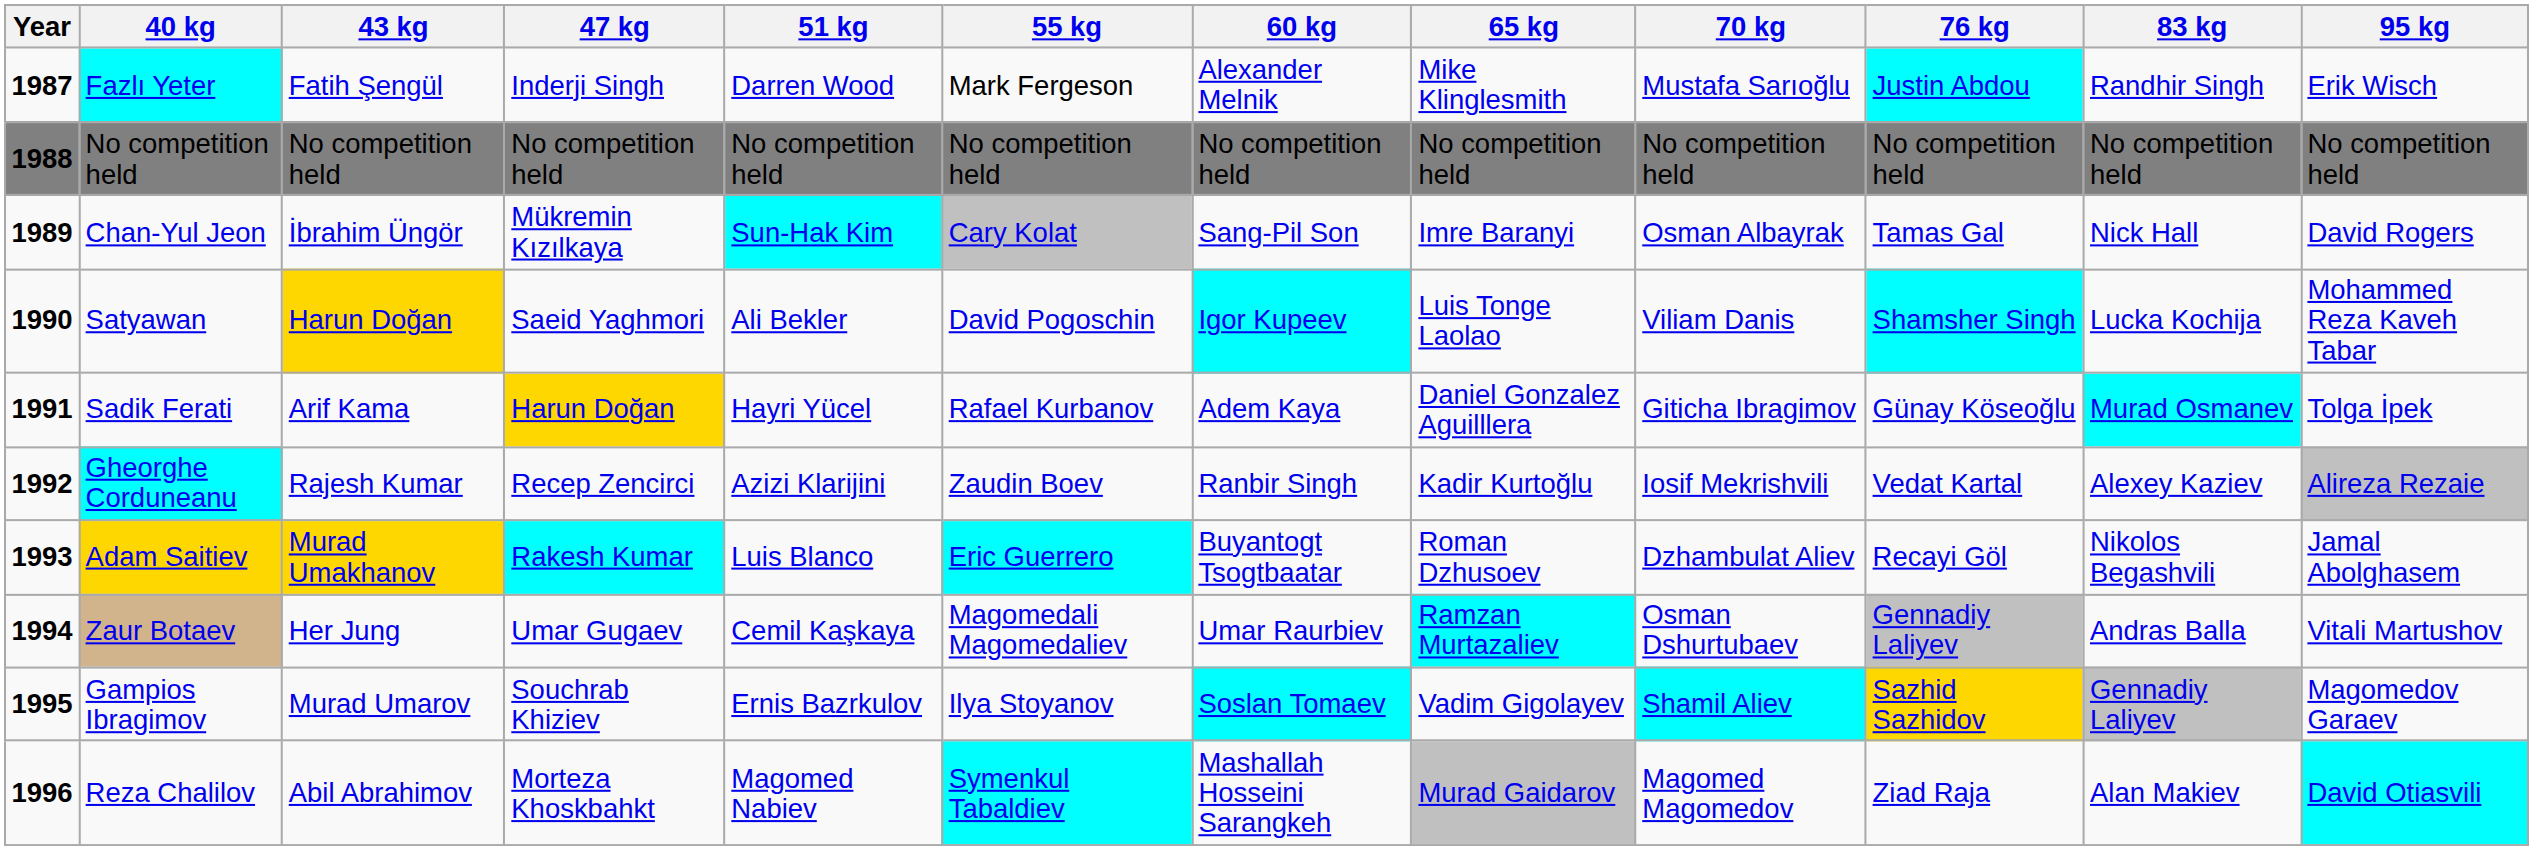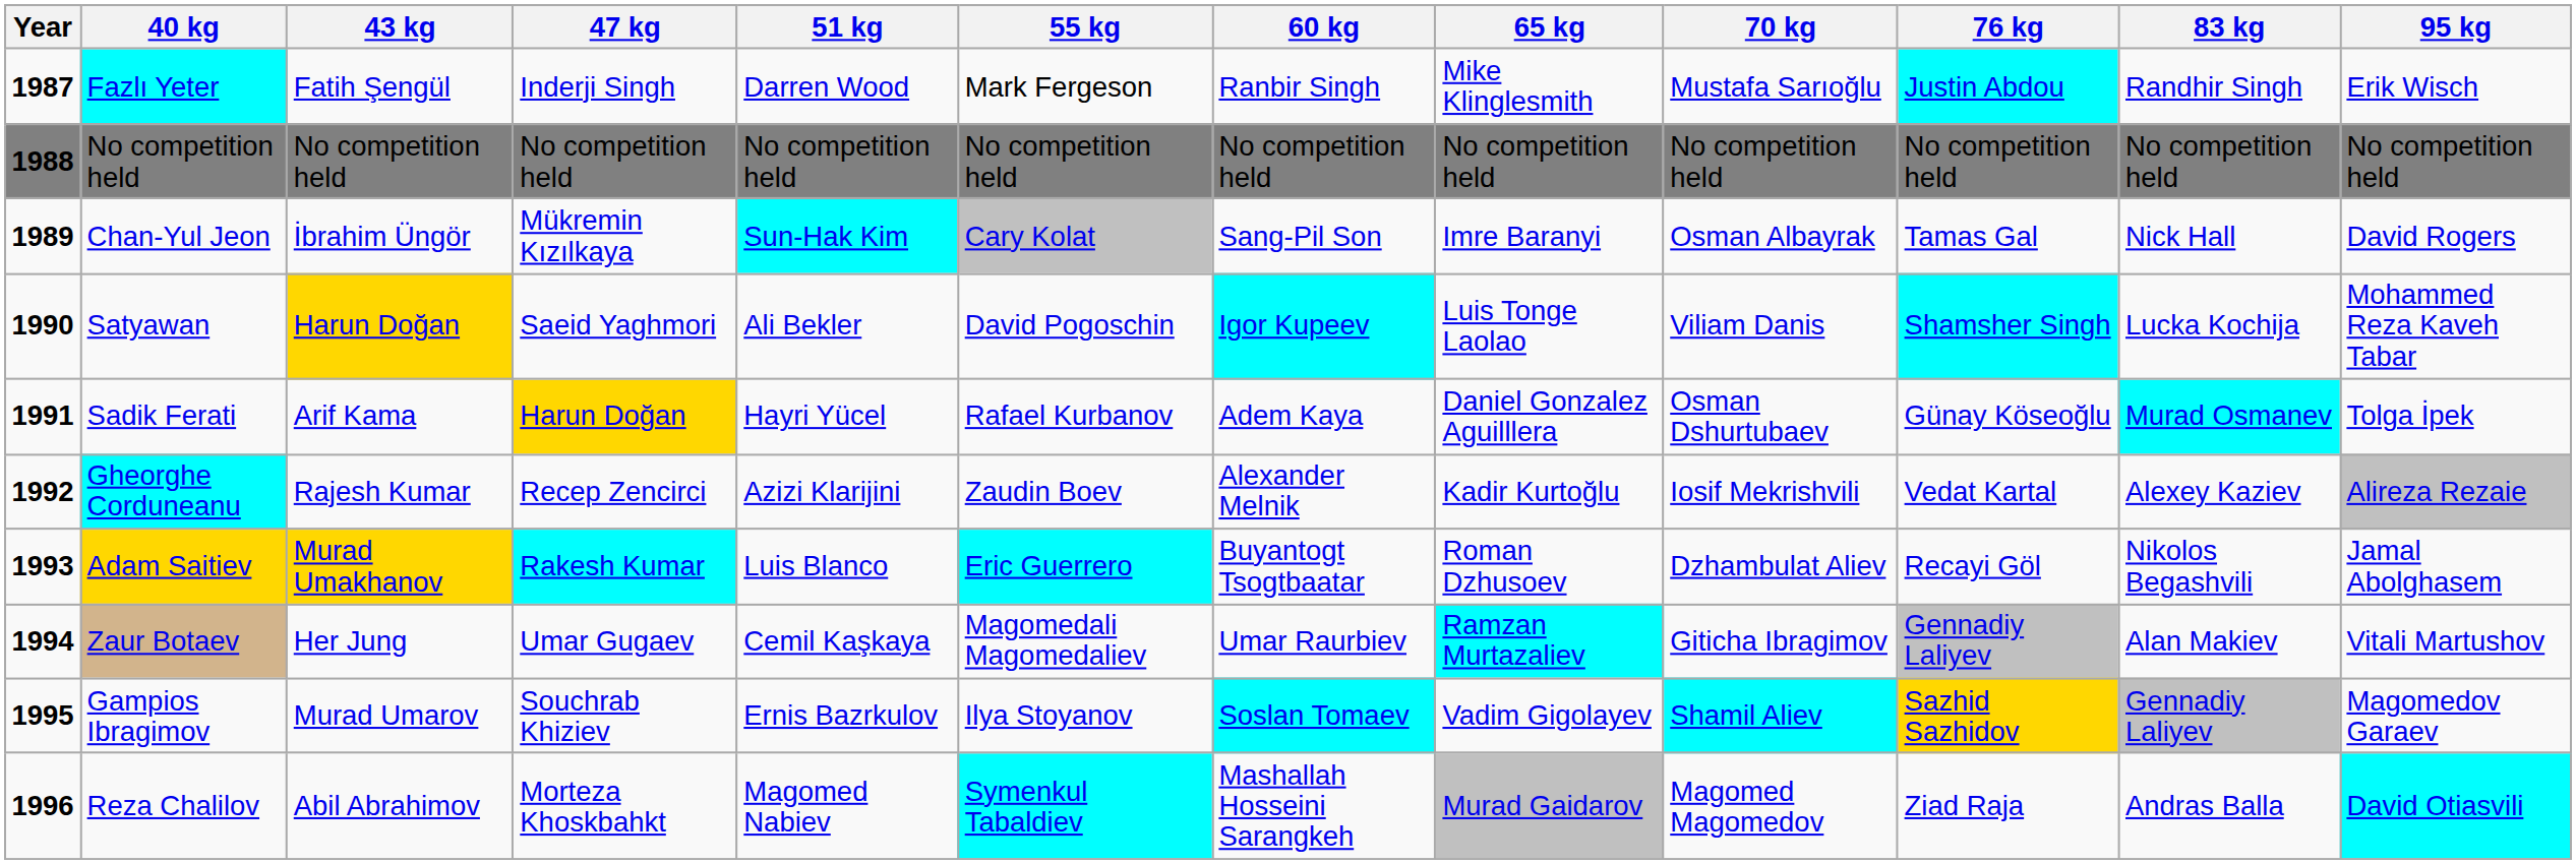Fazlı Yeter | 60 kg: Alexander Melnik -> Ranbir Singh
Sadik Ferati | 70 kg: Giticha Ibragimov -> Osman Dshurtubaev
Gheorghe Corduneanu | 60 kg: Ranbir Singh -> Alexander Melnik
Zaur Botaev | 70 kg: Osman Dshurtubaev -> Giticha Ibragimov
Zaur Botaev | 83 kg: Andras Balla -> Alan Makiev
Reza Chalilov | 83 kg: Alan Makiev -> Andras Balla
